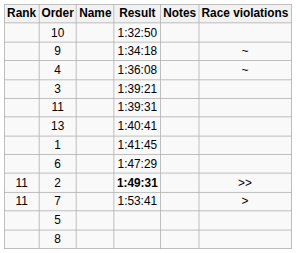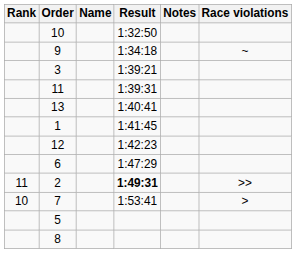- row: 4 | 1:36:08 | ~
+ row: 12 | 1:42:23
7 | Rank: 11 -> 10
